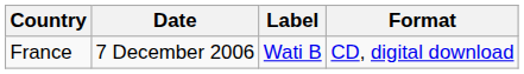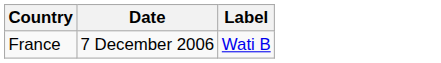- column: Format | CD, digital download
